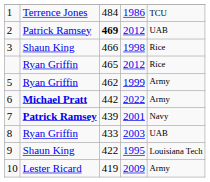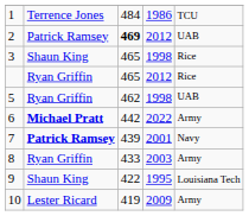3 | column 3: 466 -> 465
5 | column 4: 1999 -> 1998
5 | column 5: Army -> UAB
8 | column 5: UAB -> Army
